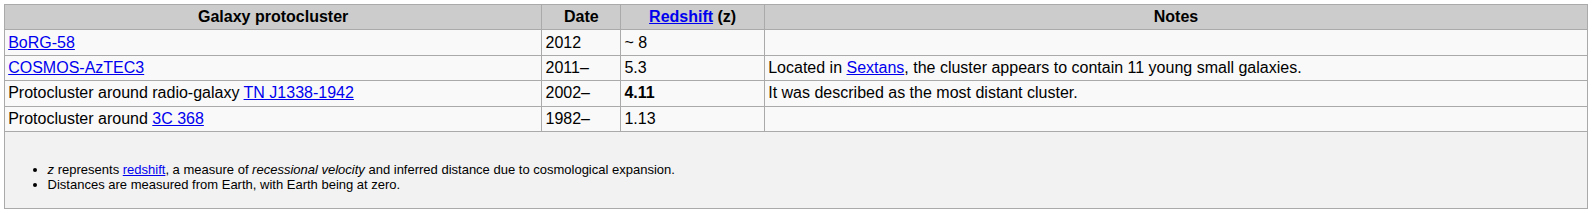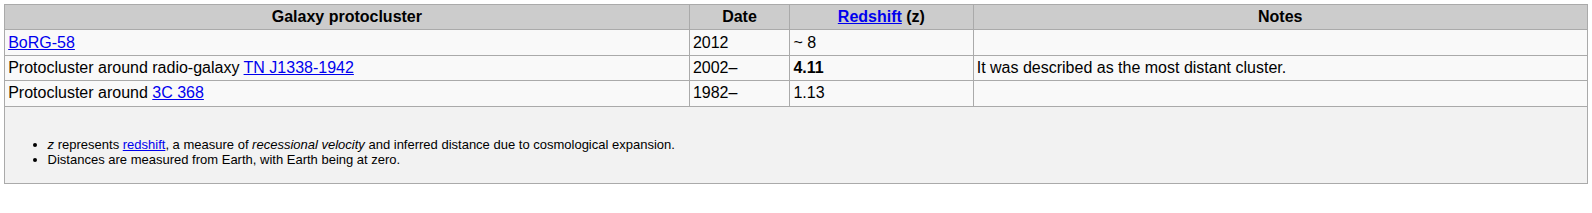- row: COSMOS-AzTEC3 | 2011– | 5.3 | Located in Sextans, the cluster appears to contain 11 young small galaxies.
